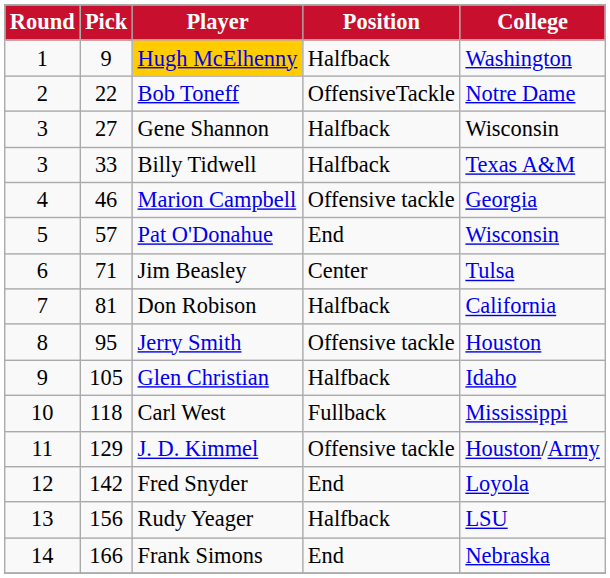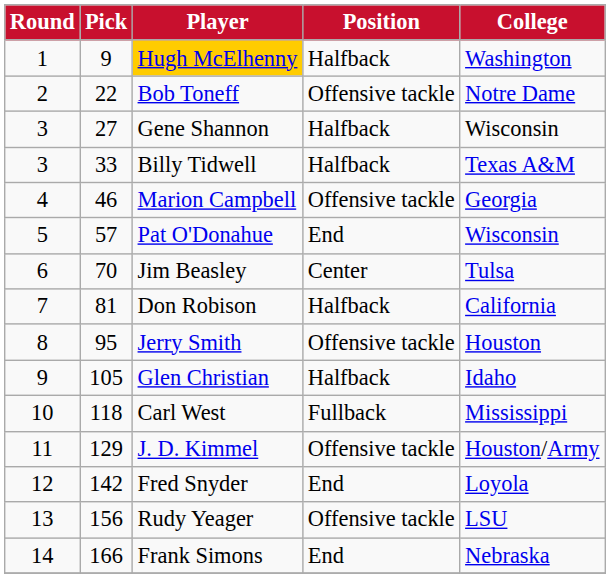Bob Toneff | Position: OffensiveTackle -> Offensive tackle
Jim Beasley | Pick: 71 -> 70
Rudy Yeager | Position: Halfback -> Offensive tackle
